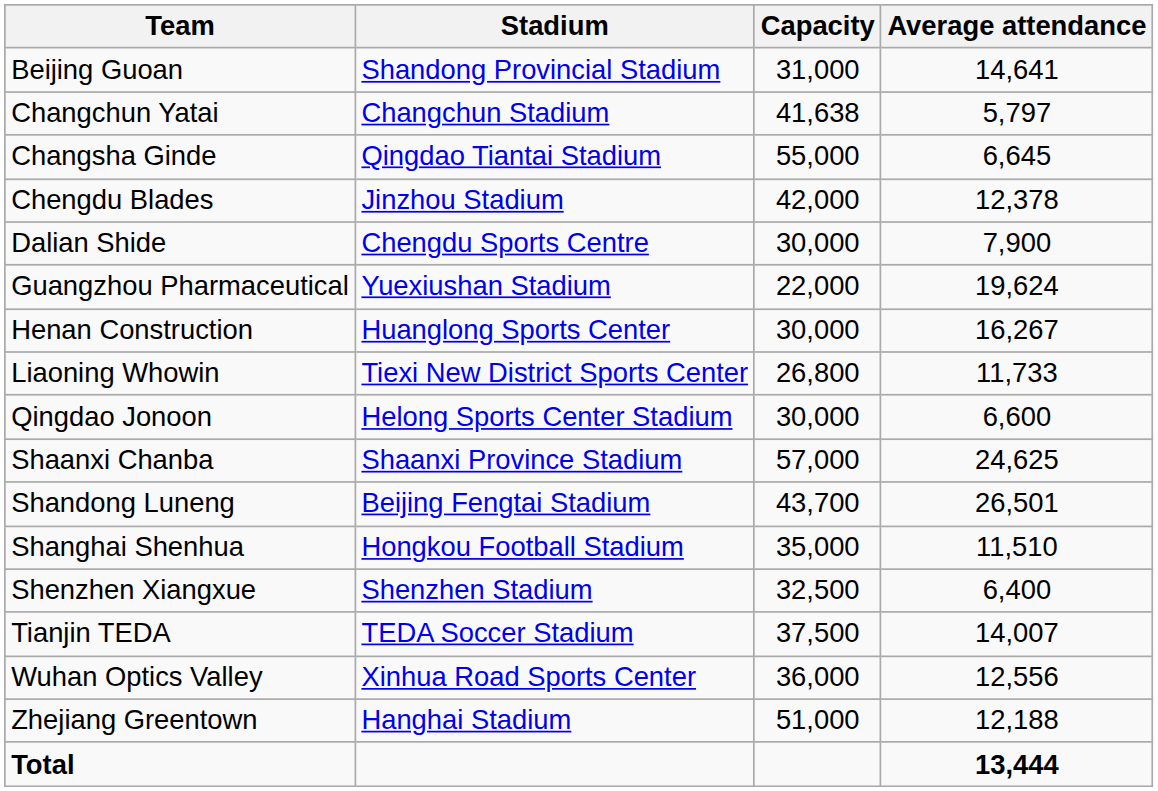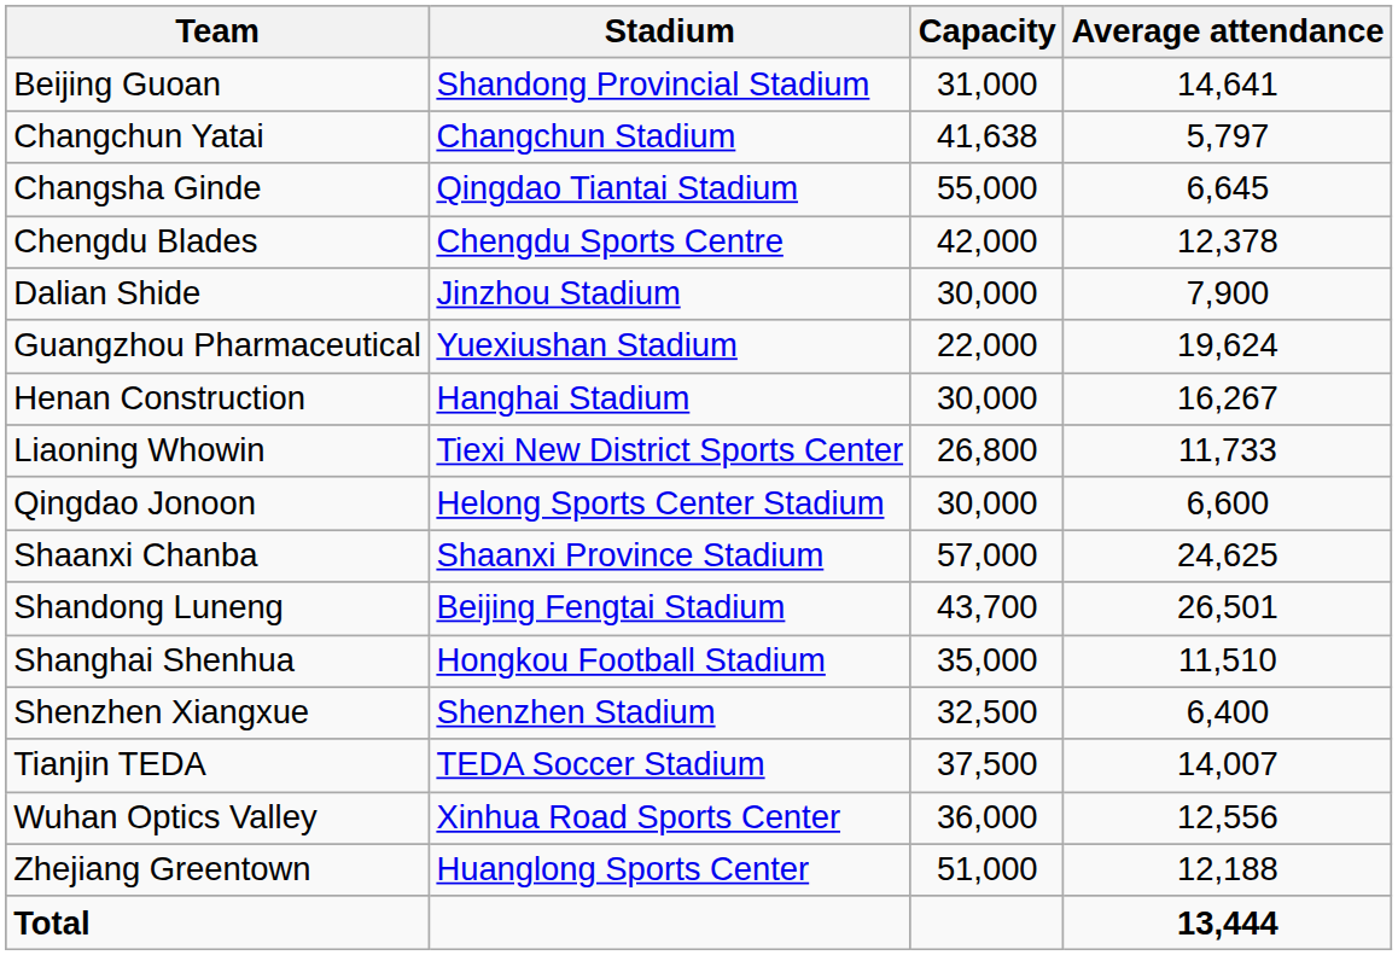Chengdu Blades | Stadium: Jinzhou Stadium -> Chengdu Sports Centre
Dalian Shide | Stadium: Chengdu Sports Centre -> Jinzhou Stadium
Henan Construction | Stadium: Huanglong Sports Center -> Hanghai Stadium
Zhejiang Greentown | Stadium: Hanghai Stadium -> Huanglong Sports Center
